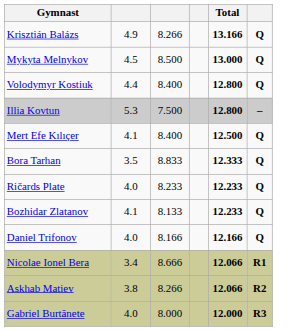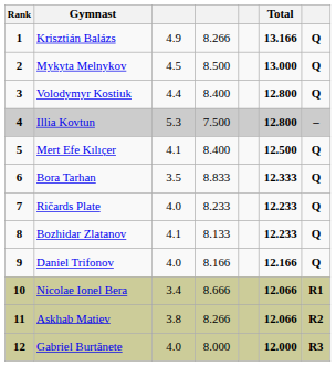+ column: Rank | 1 | 2 | 3 | 4 | 5 | 6 | 7 | 8 | 9 | 10 | 11 | 12
